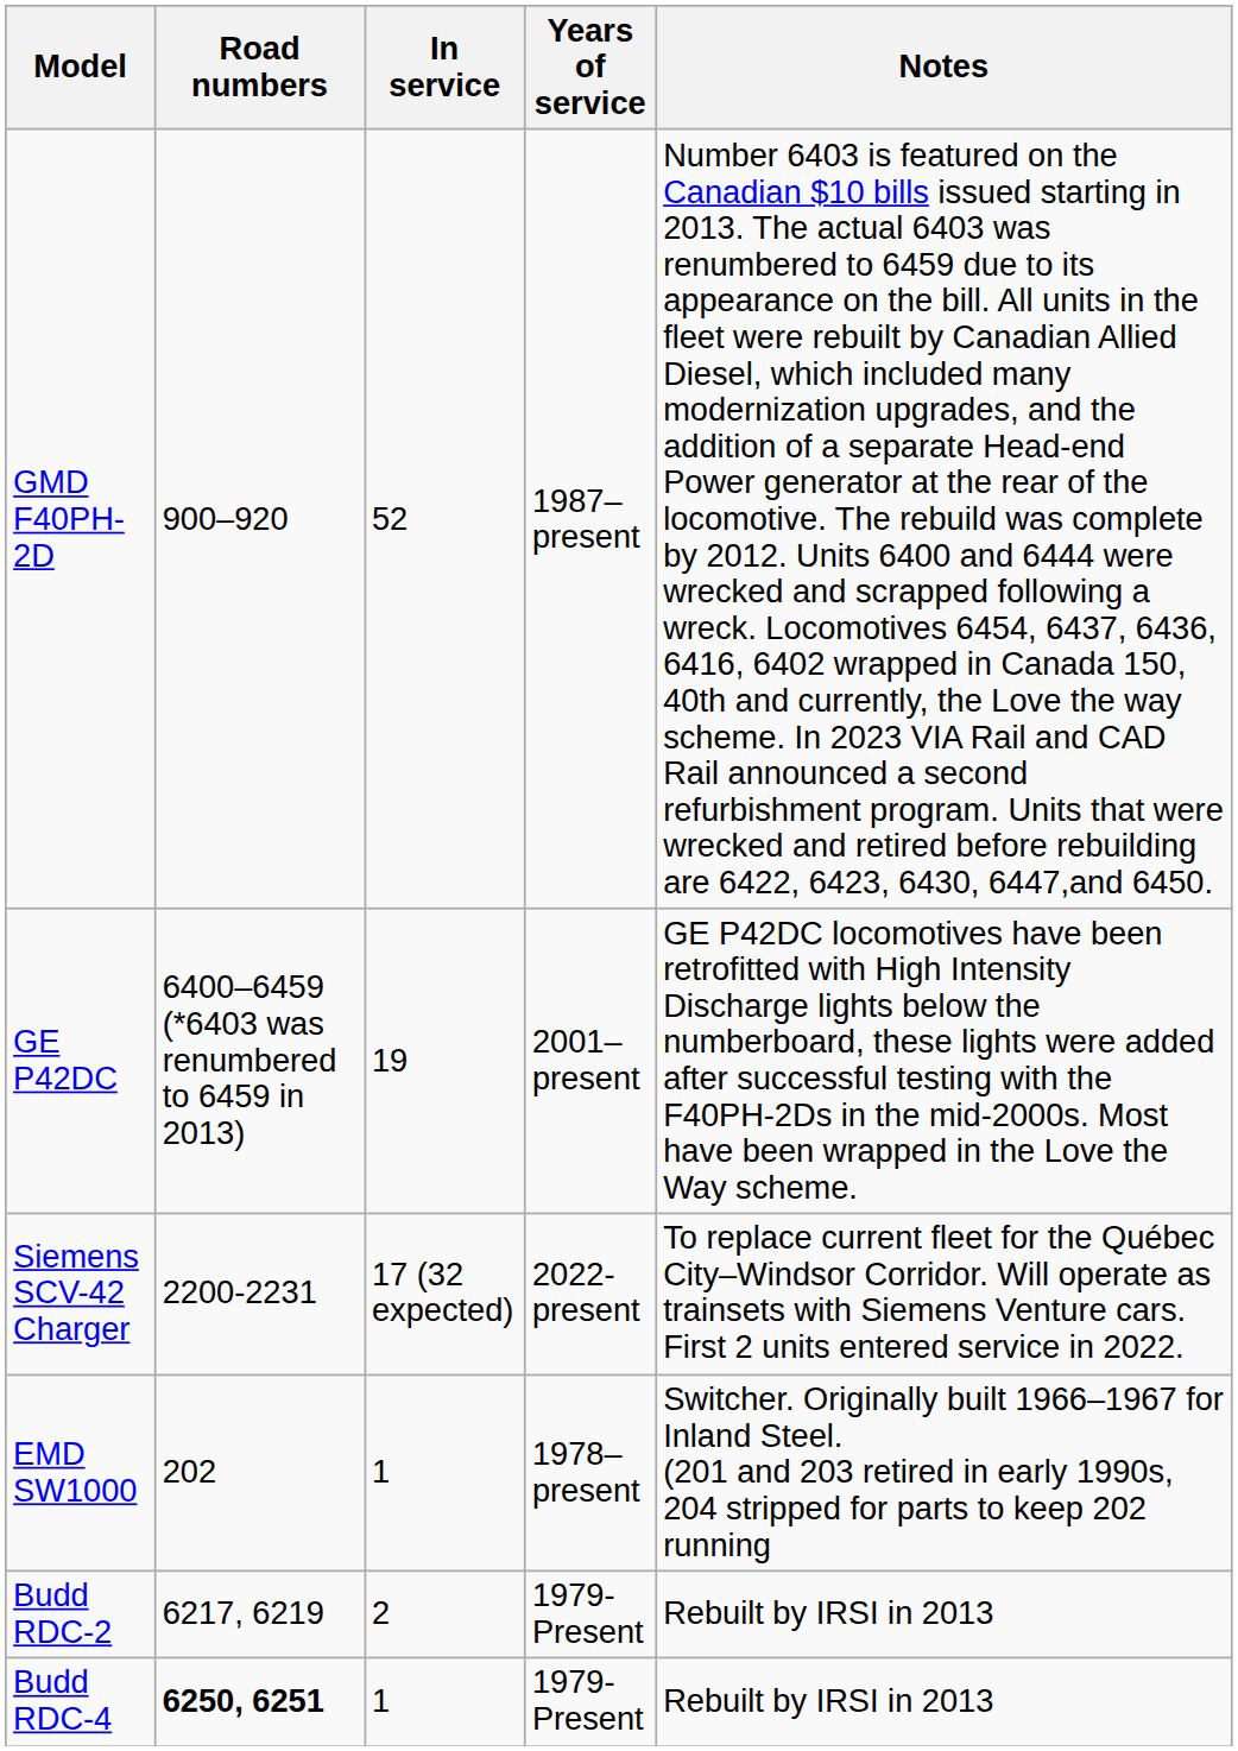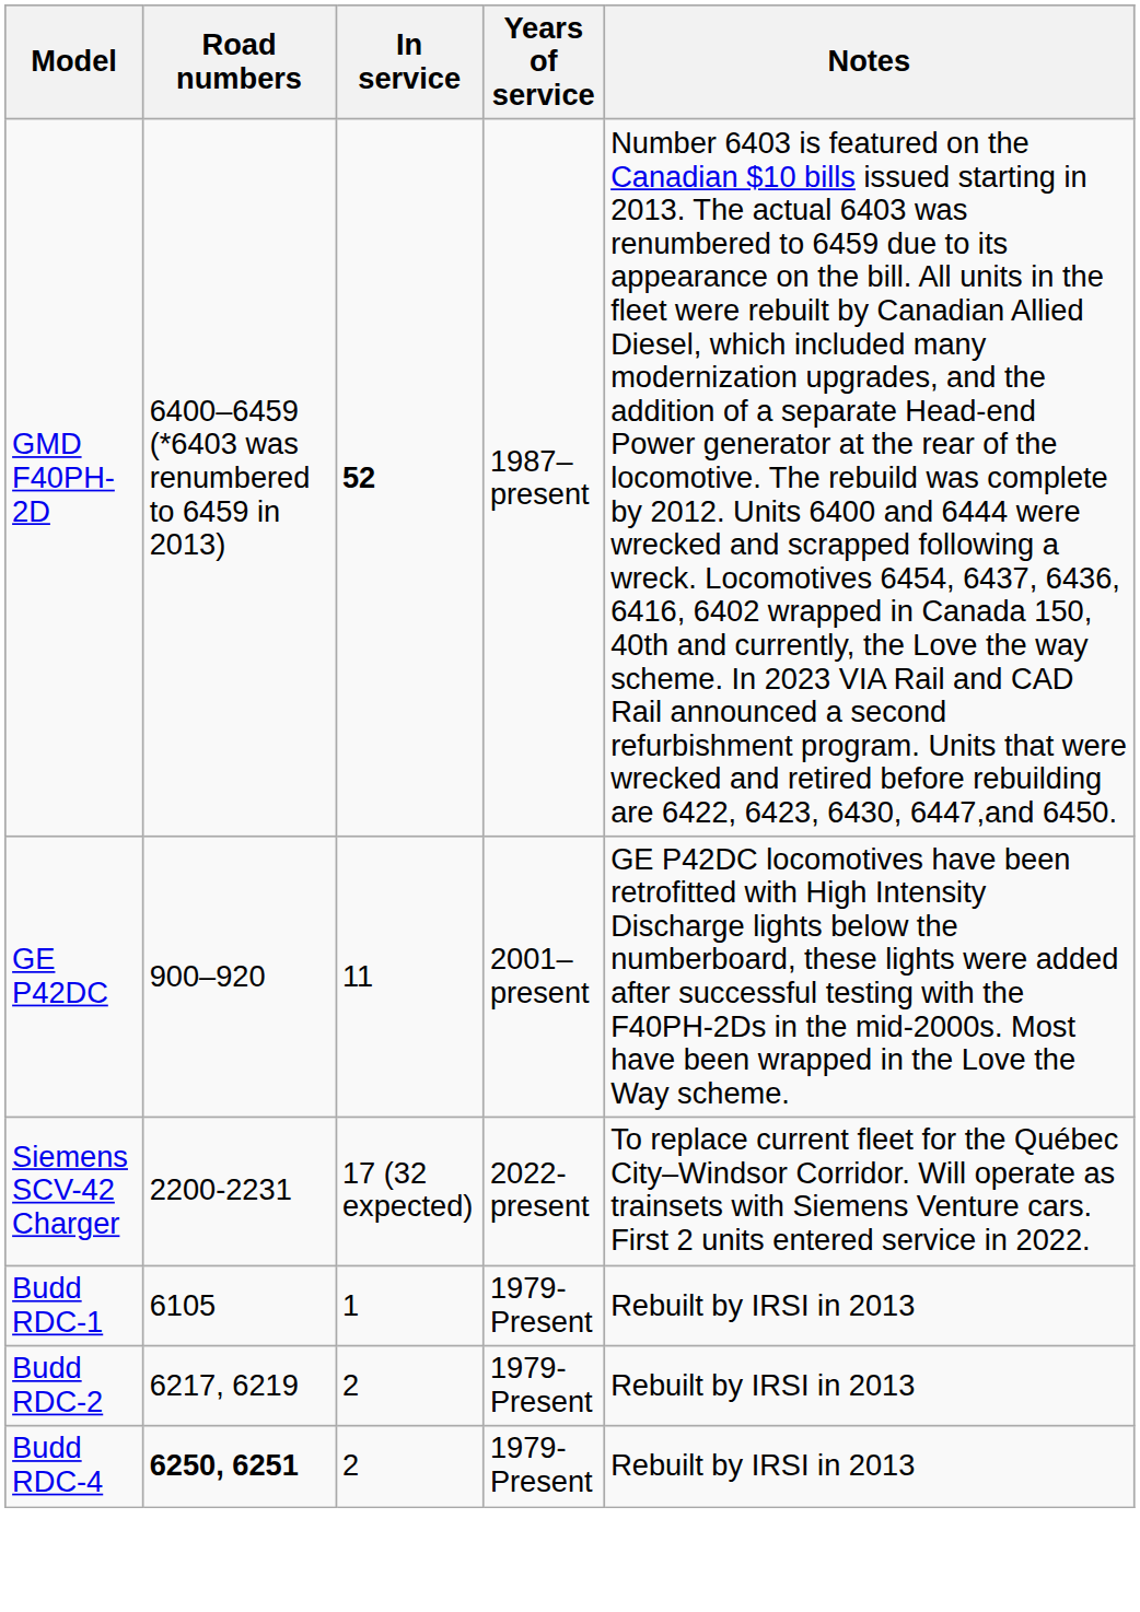GMD F40PH-2D | Road numbers: 900–920 -> 6400–6459 (*6403 was renumbered to 6459 in 2013)
GMD F40PH-2D | In service: normal -> bold
GE P42DC | Road numbers: 6400–6459 (*6403 was renumbered to 6459 in 2013) -> 900–920
GE P42DC | In service: 19 -> 11
- row: EMD SW1000 | 202 | 1 | 1978–present | Switcher. Originally built 1966–1967 for Inland Steel. (201 and 203 retired in early 1990s, 204 stripped for parts to keep 202 running
+ row: Budd RDC-1 | 6105 | 1 | 1979-Present | Rebuilt by IRSI in 2013
Budd RDC-4 | In service: 1 -> 2
